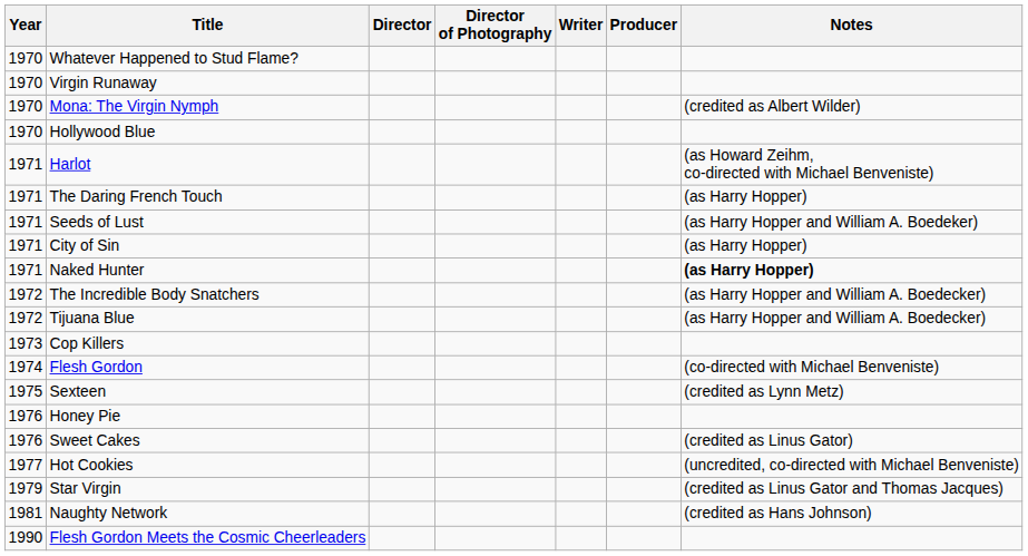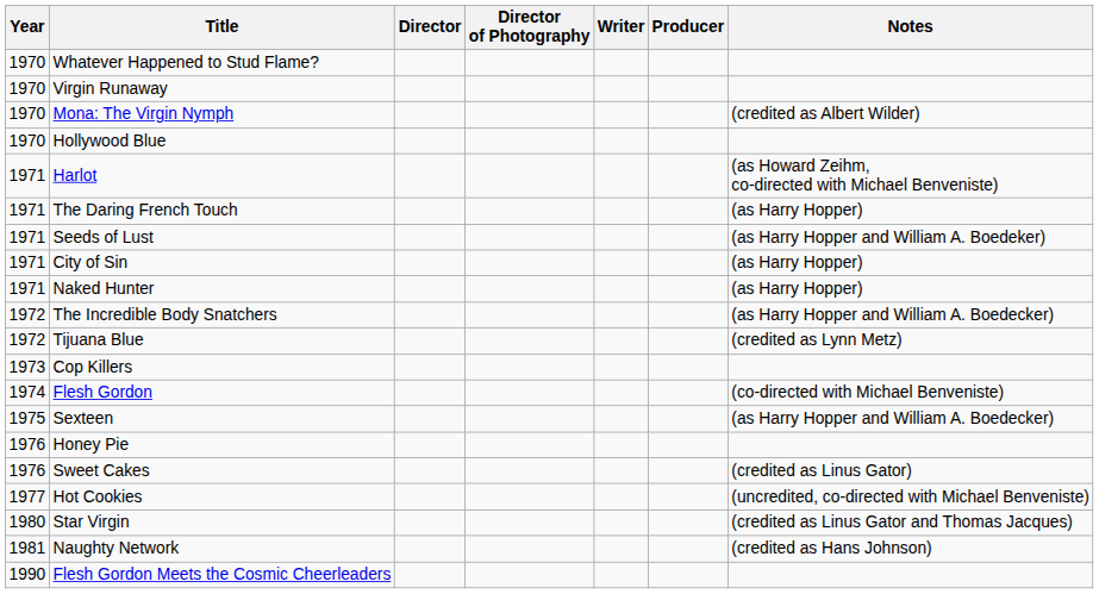Naked Hunter | Notes: bold -> normal
Tijuana Blue | Notes: (as Harry Hopper and William A. Boedecker) -> (credited as Lynn Metz)
Sexteen | Notes: (credited as Lynn Metz) -> (as Harry Hopper and William A. Boedecker)
Star Virgin | Year: 1979 -> 1980
